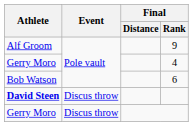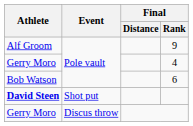David Steen | Event: Discus throw -> Shot put
